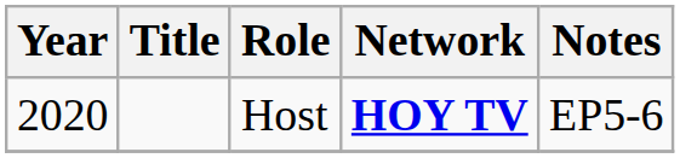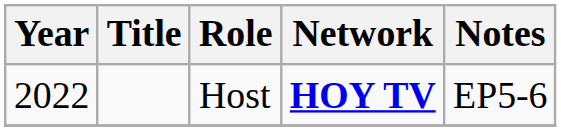Host | Year: 2020 -> 2022
